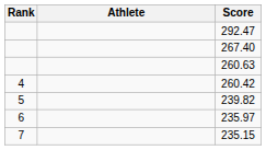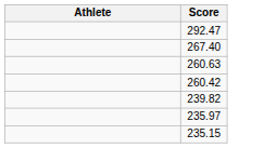- column: Rank | 4 | 5 | 6 | 7
